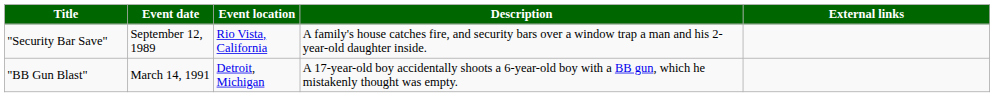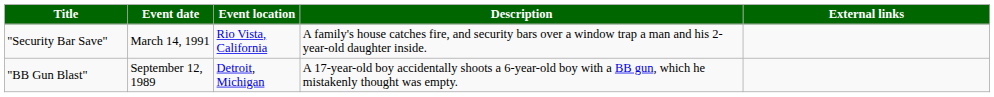"Security Bar Save" | Event date: September 12, 1989 -> March 14, 1991
"BB Gun Blast" | Event date: March 14, 1991 -> September 12, 1989
